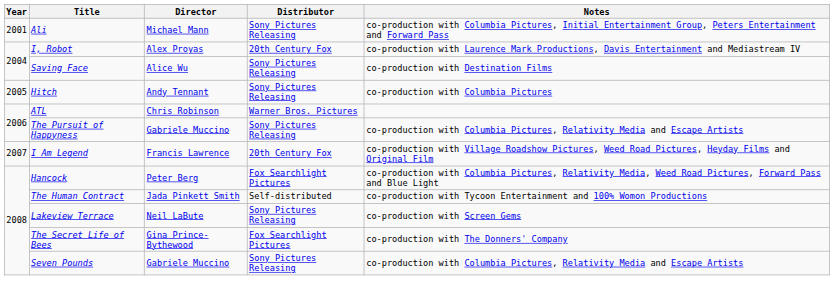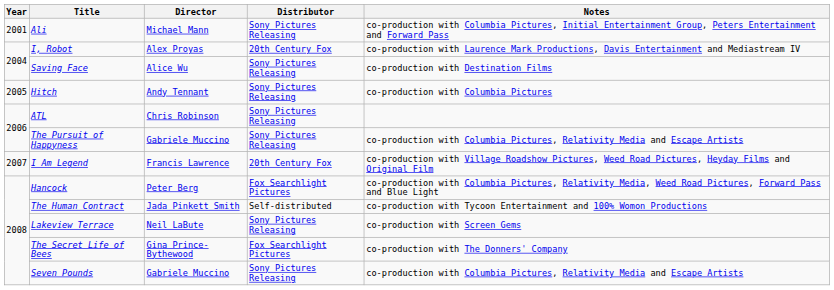ATL | Distributor: Warner Bros. Pictures -> Sony Pictures Releasing
